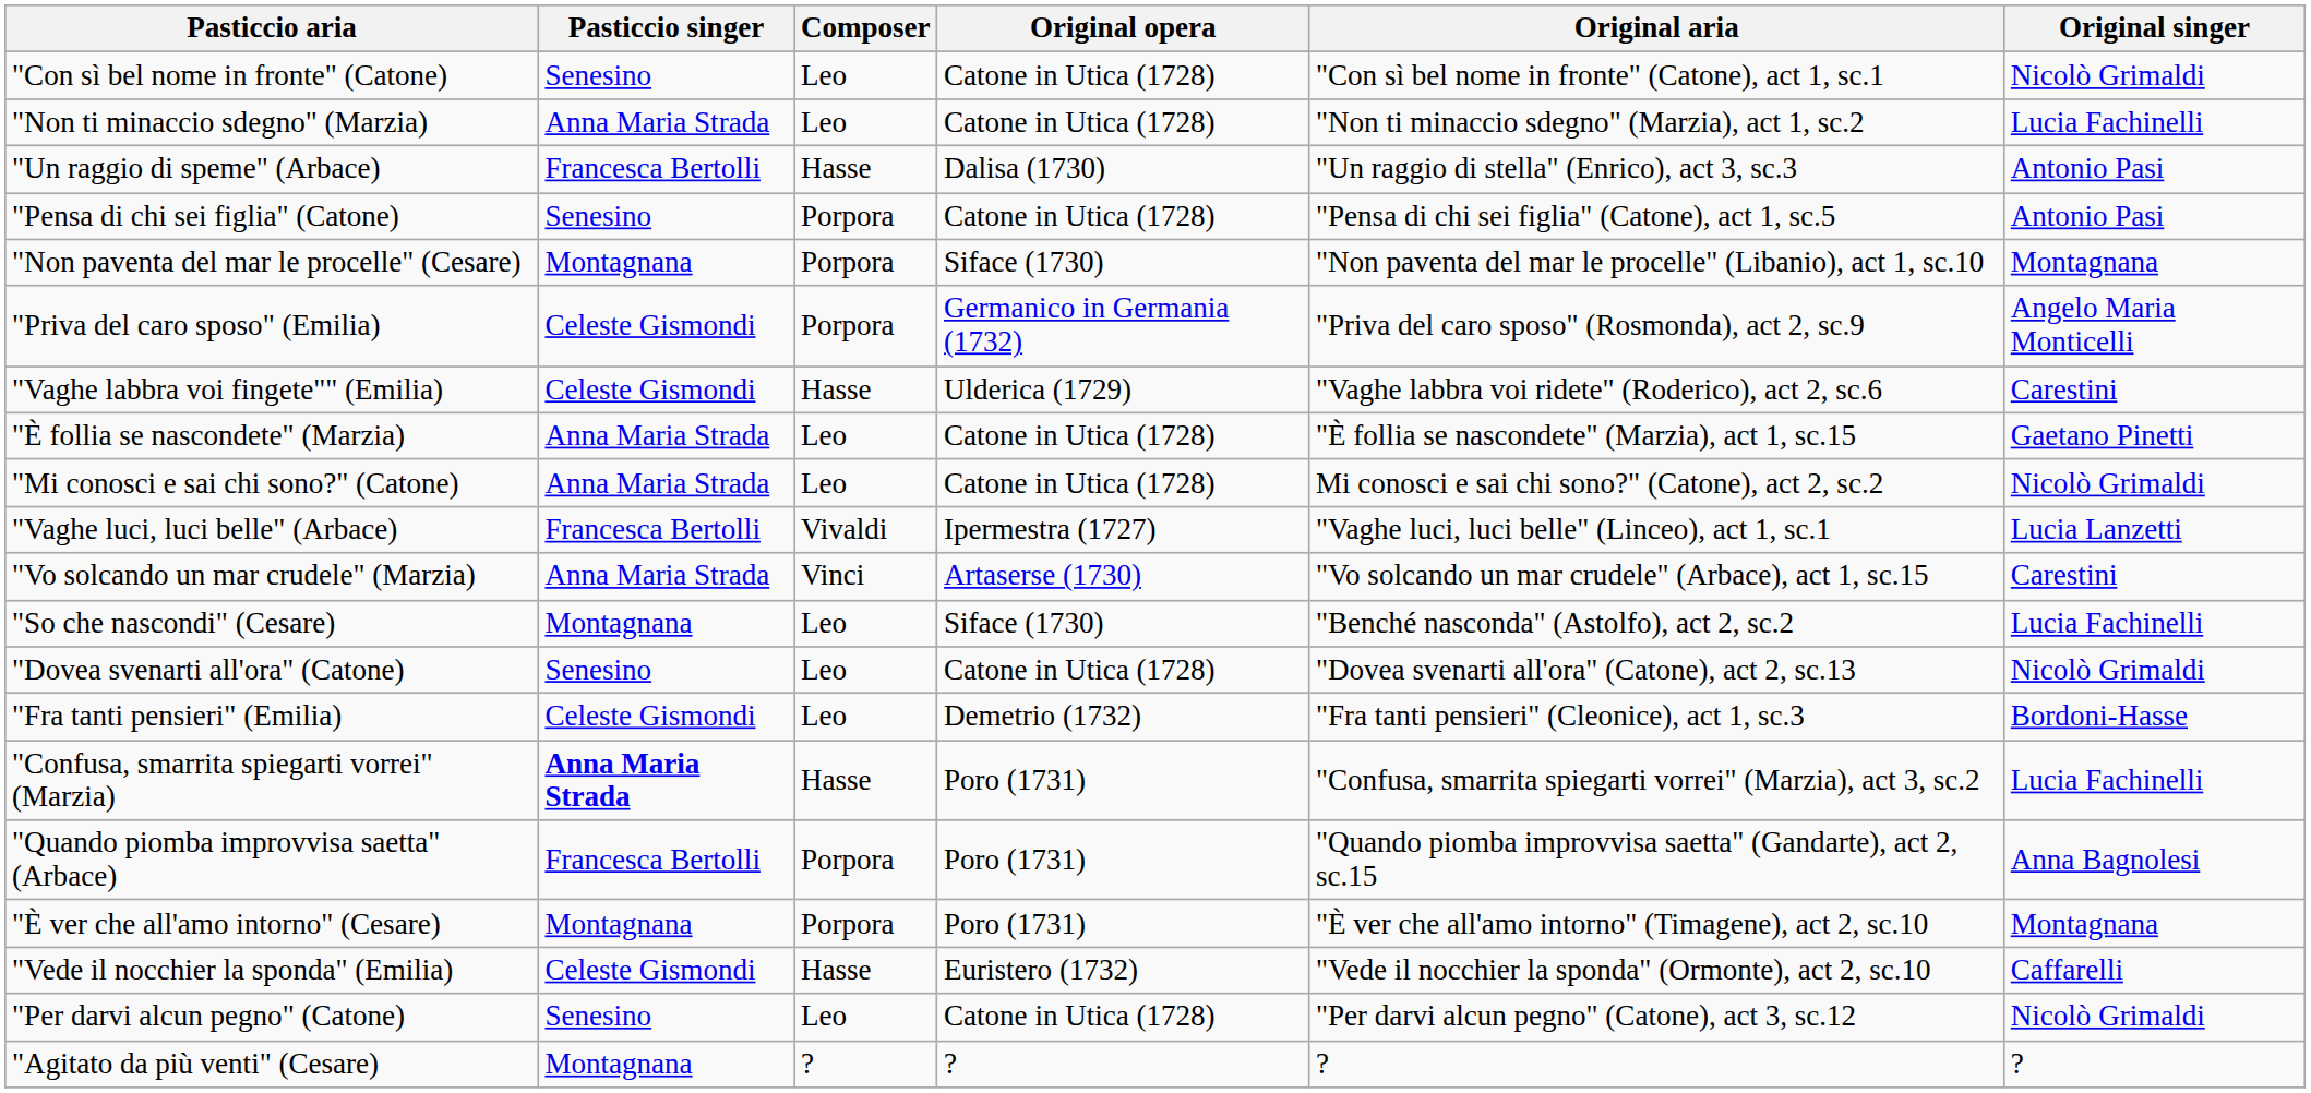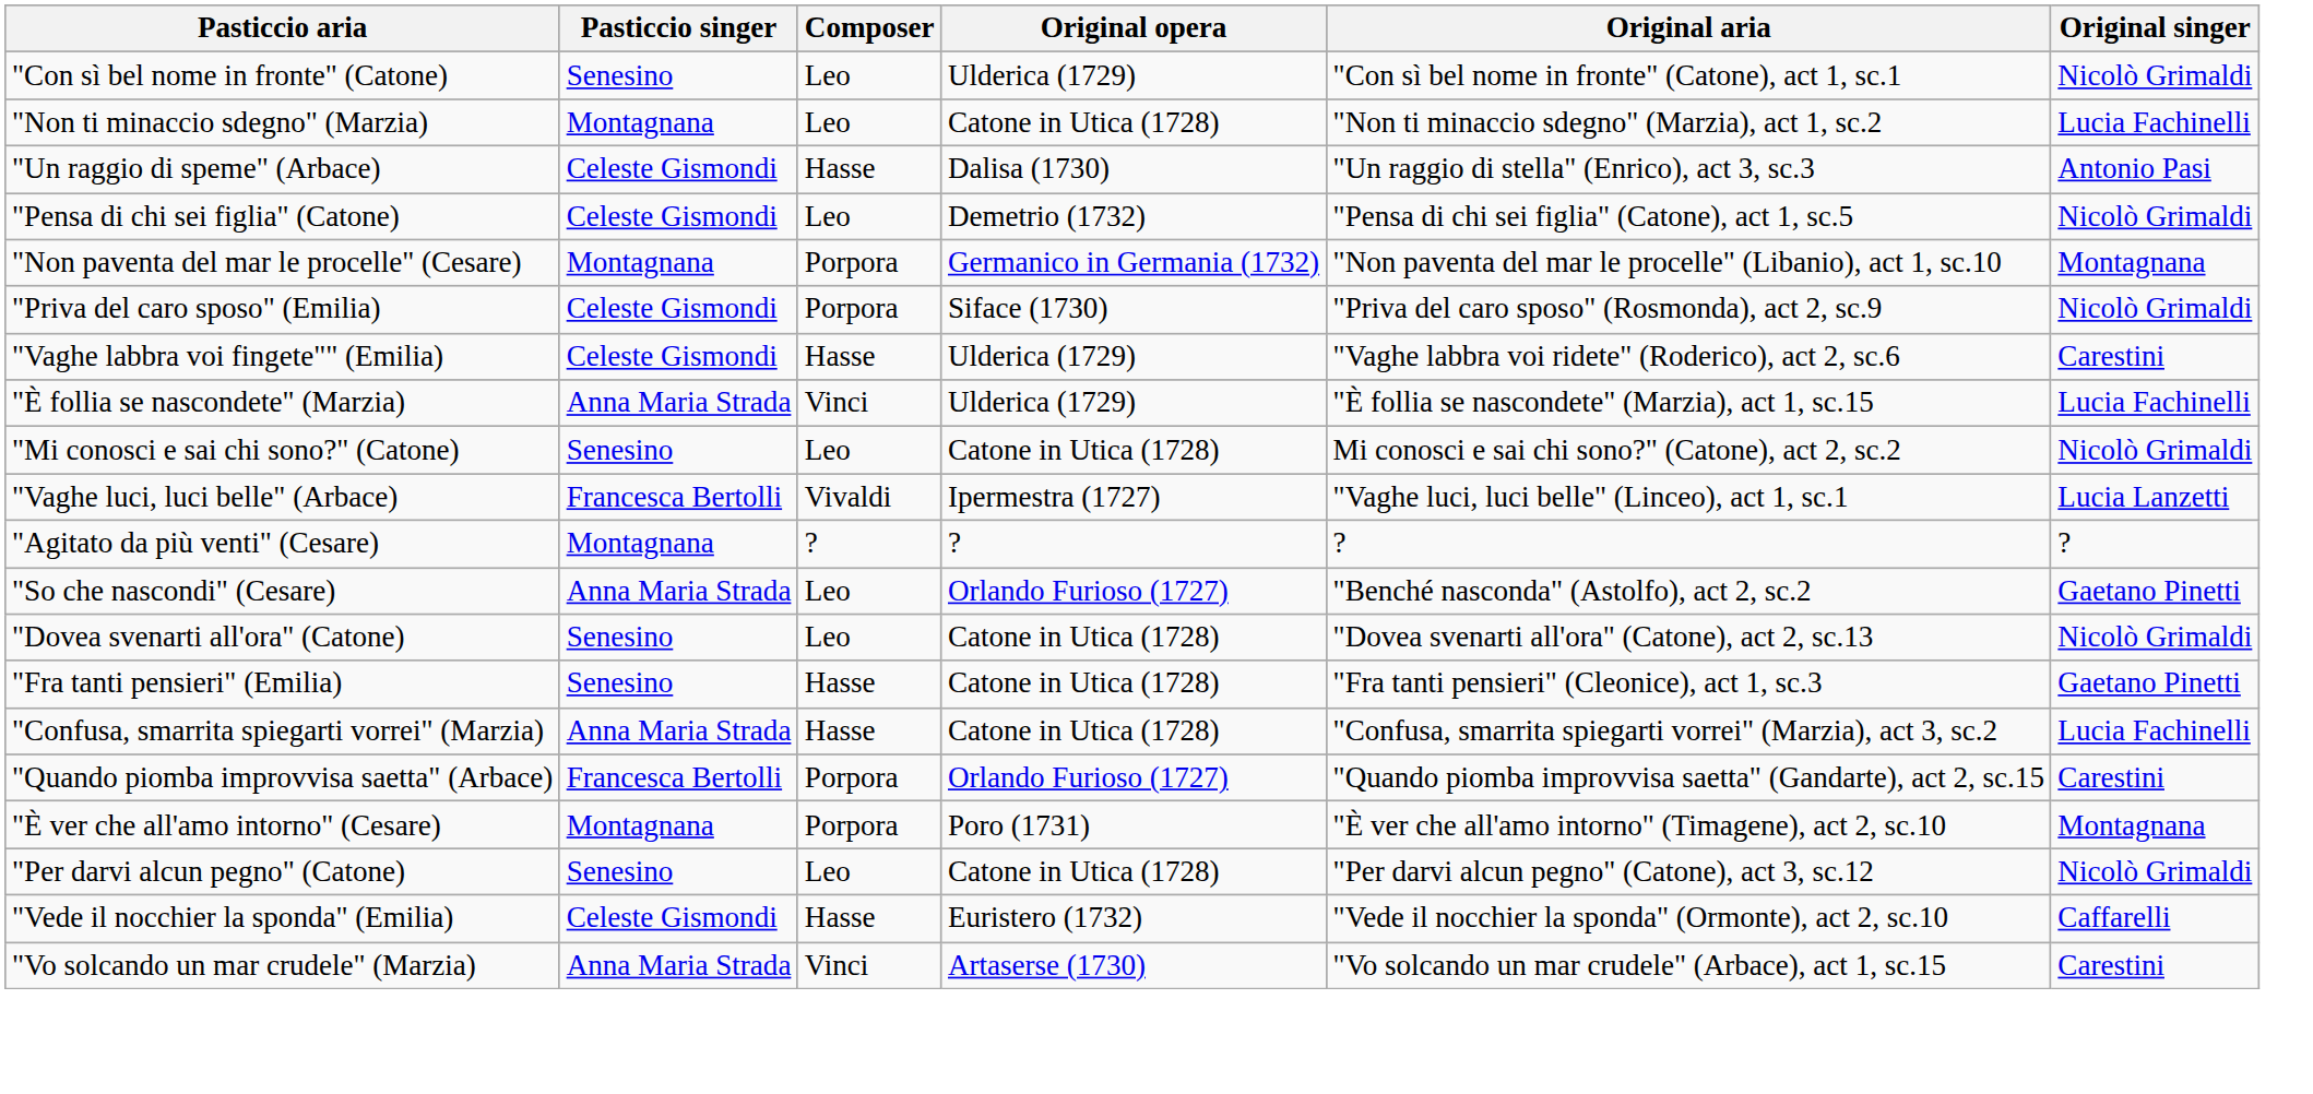"Con sì bel nome in fronte" (Catone) | Original opera: Catone in Utica (1728) -> Ulderica (1729)
"Non ti minaccio sdegno" (Marzia) | Pasticcio singer: Anna Maria Strada -> Montagnana
"Un raggio di speme" (Arbace) | Pasticcio singer: Francesca Bertolli -> Celeste Gismondi
"Pensa di chi sei figlia" (Catone) | Pasticcio singer: Senesino -> Celeste Gismondi
"Pensa di chi sei figlia" (Catone) | Composer: Porpora -> Leo
"Pensa di chi sei figlia" (Catone) | Original opera: Catone in Utica (1728) -> Demetrio (1732)
"Pensa di chi sei figlia" (Catone) | Original singer: Antonio Pasi -> Nicolò Grimaldi
"Non paventa del mar le procelle" (Cesare) | Original opera: Siface (1730) -> Germanico in Germania (1732)
"Priva del caro sposo" (Emilia) | Original opera: Germanico in Germania (1732) -> Siface (1730)
"Priva del caro sposo" (Emilia) | Original singer: Angelo Maria Monticelli -> Nicolò Grimaldi
"È follia se nascondete" (Marzia) | Composer: Leo -> Vinci
"È follia se nascondete" (Marzia) | Original opera: Catone in Utica (1728) -> Ulderica (1729)
"È follia se nascondete" (Marzia) | Original singer: Gaetano Pinetti -> Lucia Fachinelli
"Mi conosci e sai chi sono?" (Catone) | Pasticcio singer: Anna Maria Strada -> Senesino
rows swapped: "Agitato da più venti" (Cesare) <-> "Vo solcando un mar crudele" (Marzia)
"So che nascondi" (Cesare) | Pasticcio singer: Montagnana -> Anna Maria Strada
"So che nascondi" (Cesare) | Original opera: Siface (1730) -> Orlando Furioso (1727)
"So che nascondi" (Cesare) | Original singer: Lucia Fachinelli -> Gaetano Pinetti
"Fra tanti pensieri" (Emilia) | Pasticcio singer: Celeste Gismondi -> Senesino
"Fra tanti pensieri" (Emilia) | Composer: Leo -> Hasse
"Fra tanti pensieri" (Emilia) | Original opera: Demetrio (1732) -> Catone in Utica (1728)
"Fra tanti pensieri" (Emilia) | Original singer: Bordoni-Hasse -> Gaetano Pinetti
"Confusa, smarrita spiegarti vorrei" (Marzia) | Pasticcio singer: bold -> normal
"Confusa, smarrita spiegarti vorrei" (Marzia) | Original opera: Poro (1731) -> Catone in Utica (1728)
"Quando piomba improvvisa saetta" (Arbace) | Original opera: Poro (1731) -> Orlando Furioso (1727)
"Quando piomba improvvisa saetta" (Arbace) | Original singer: Anna Bagnolesi -> Carestini
rows swapped: "Vede il nocchier la sponda" (Emilia) <-> "Per darvi alcun pegno" (Catone)
